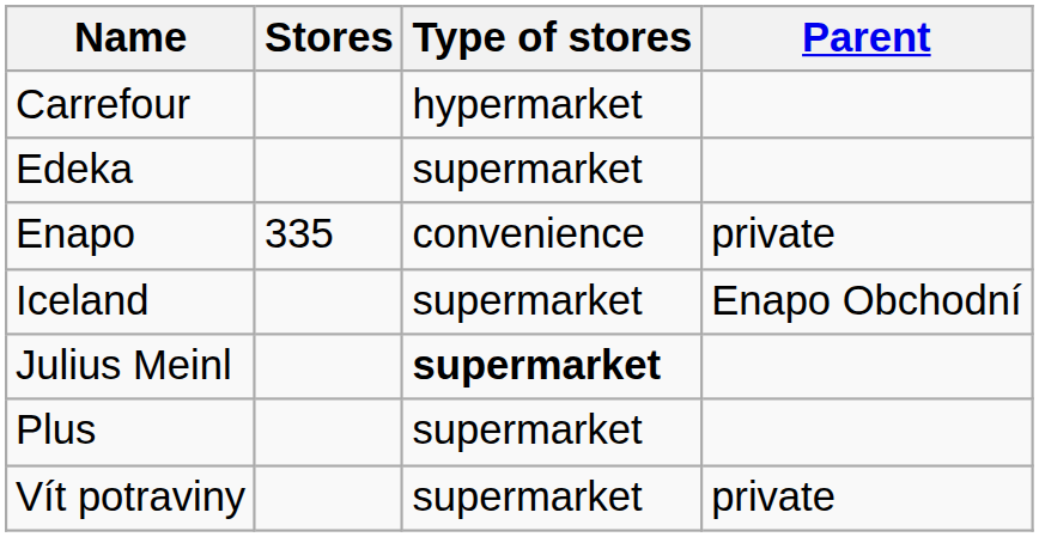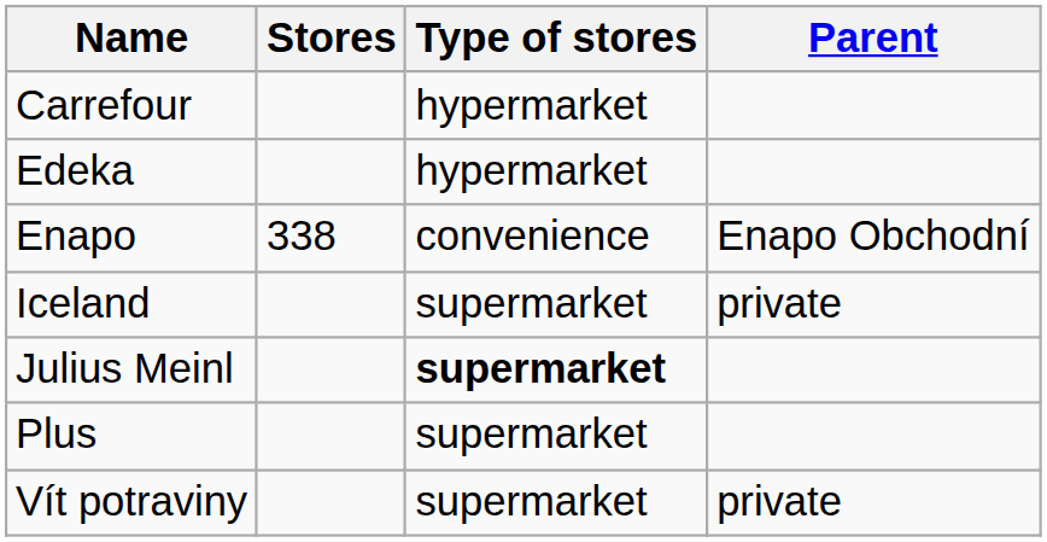Edeka | Type of stores: supermarket -> hypermarket
Enapo | Stores: 335 -> 338
Enapo | Parent: private -> Enapo Obchodní
Iceland | Parent: Enapo Obchodní -> private
